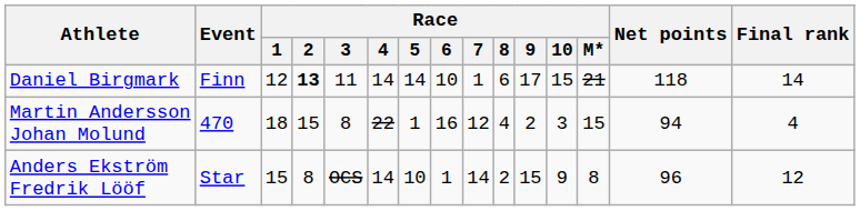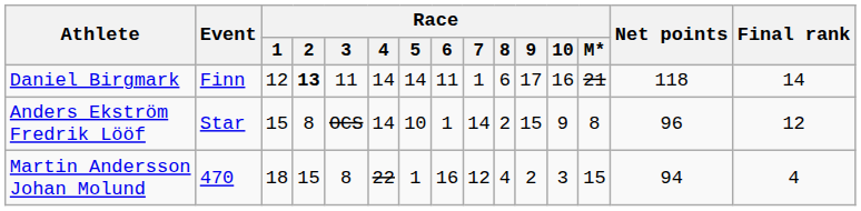Daniel Birgmark | Race / 6: 10 -> 11
Daniel Birgmark | Race / 10: 15 -> 16
rows swapped: Martin Andersson Johan Molund <-> Anders Ekström Fredrik Lööf
